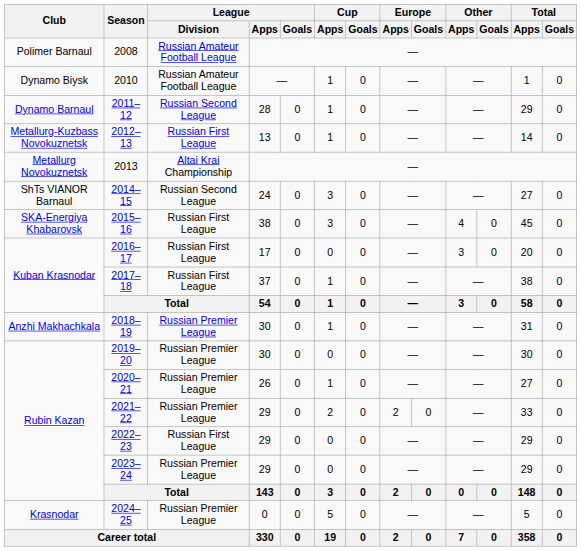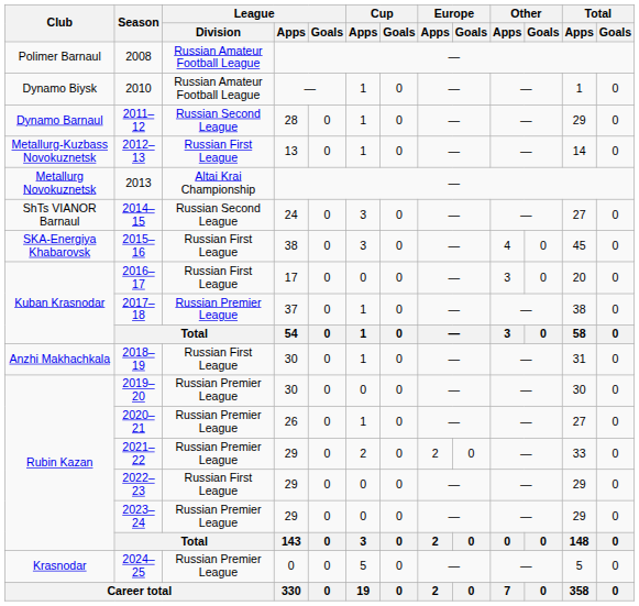2017–18 | League / Division: Russian First League -> Russian Premier League
2018–19 | League / Division: Russian Premier League -> Russian First League
